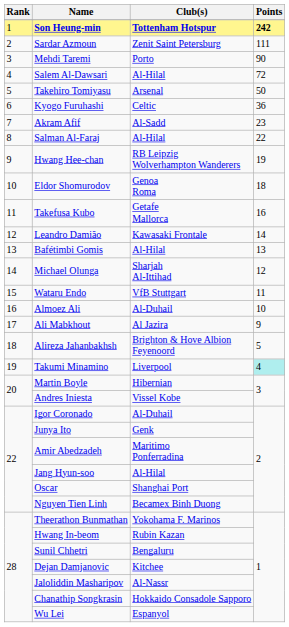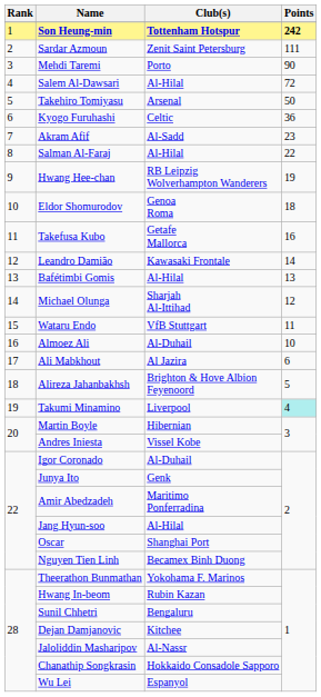Ali Mabkhout | Points: 9 -> 6
